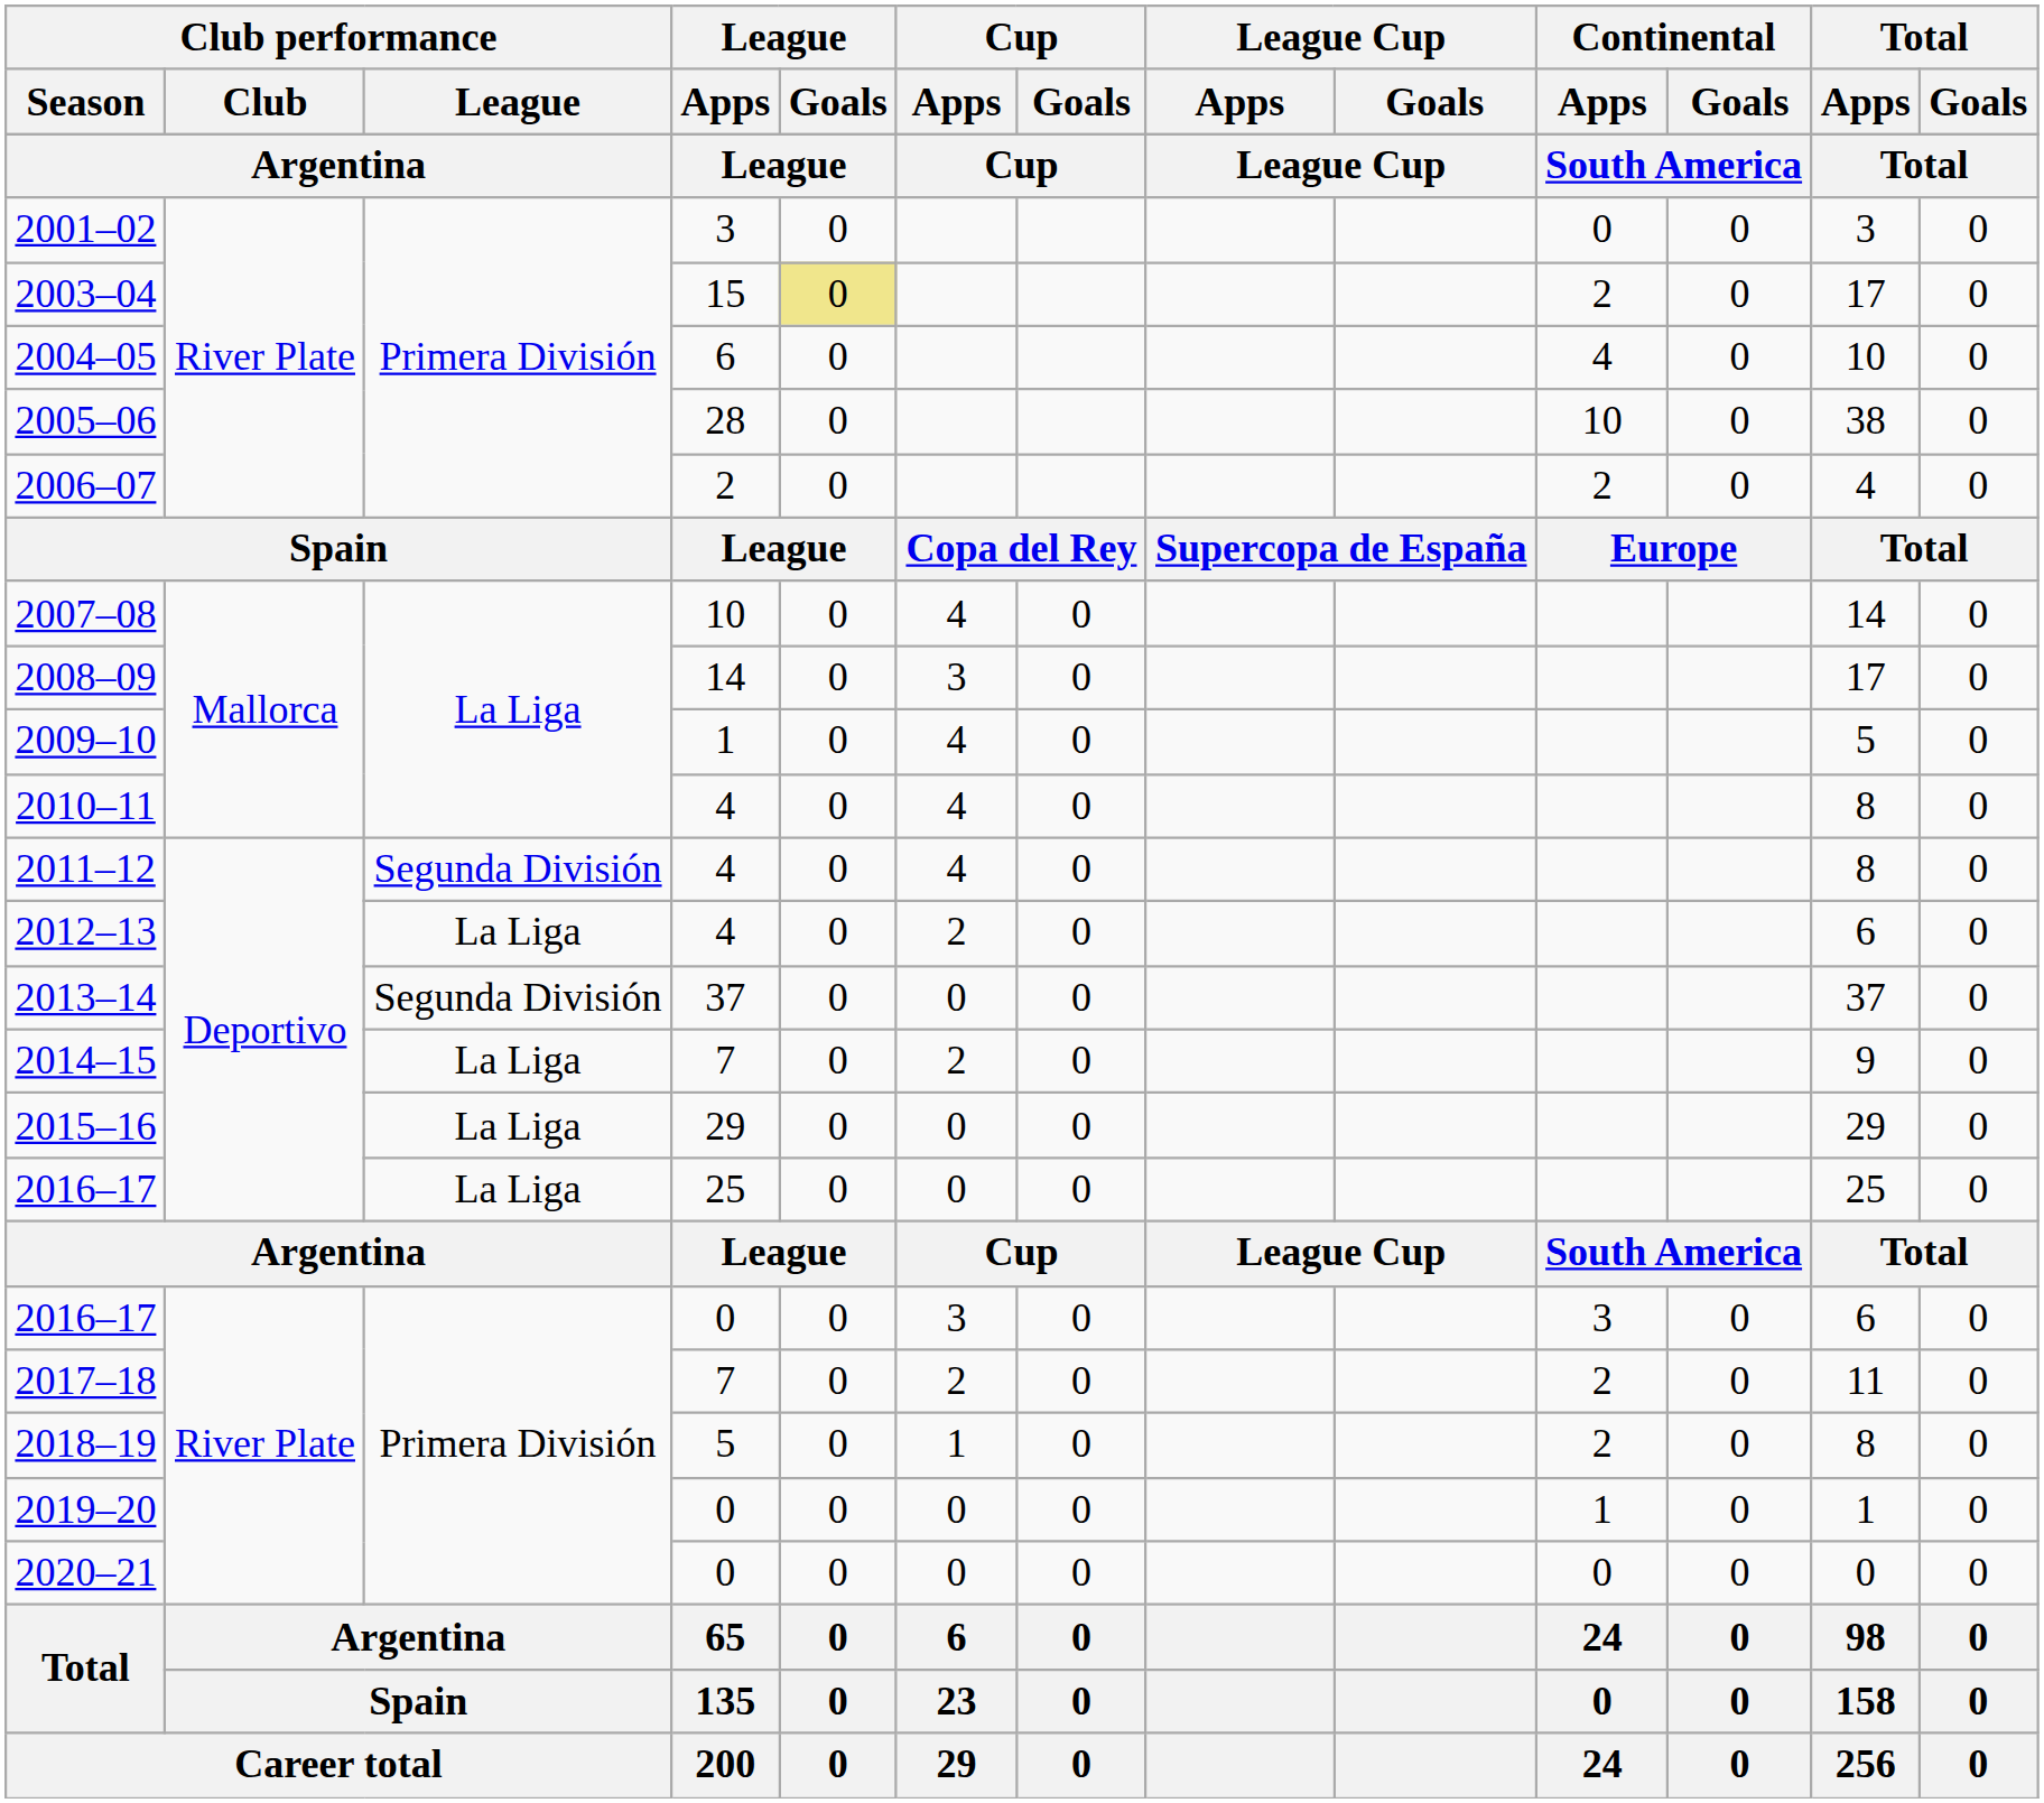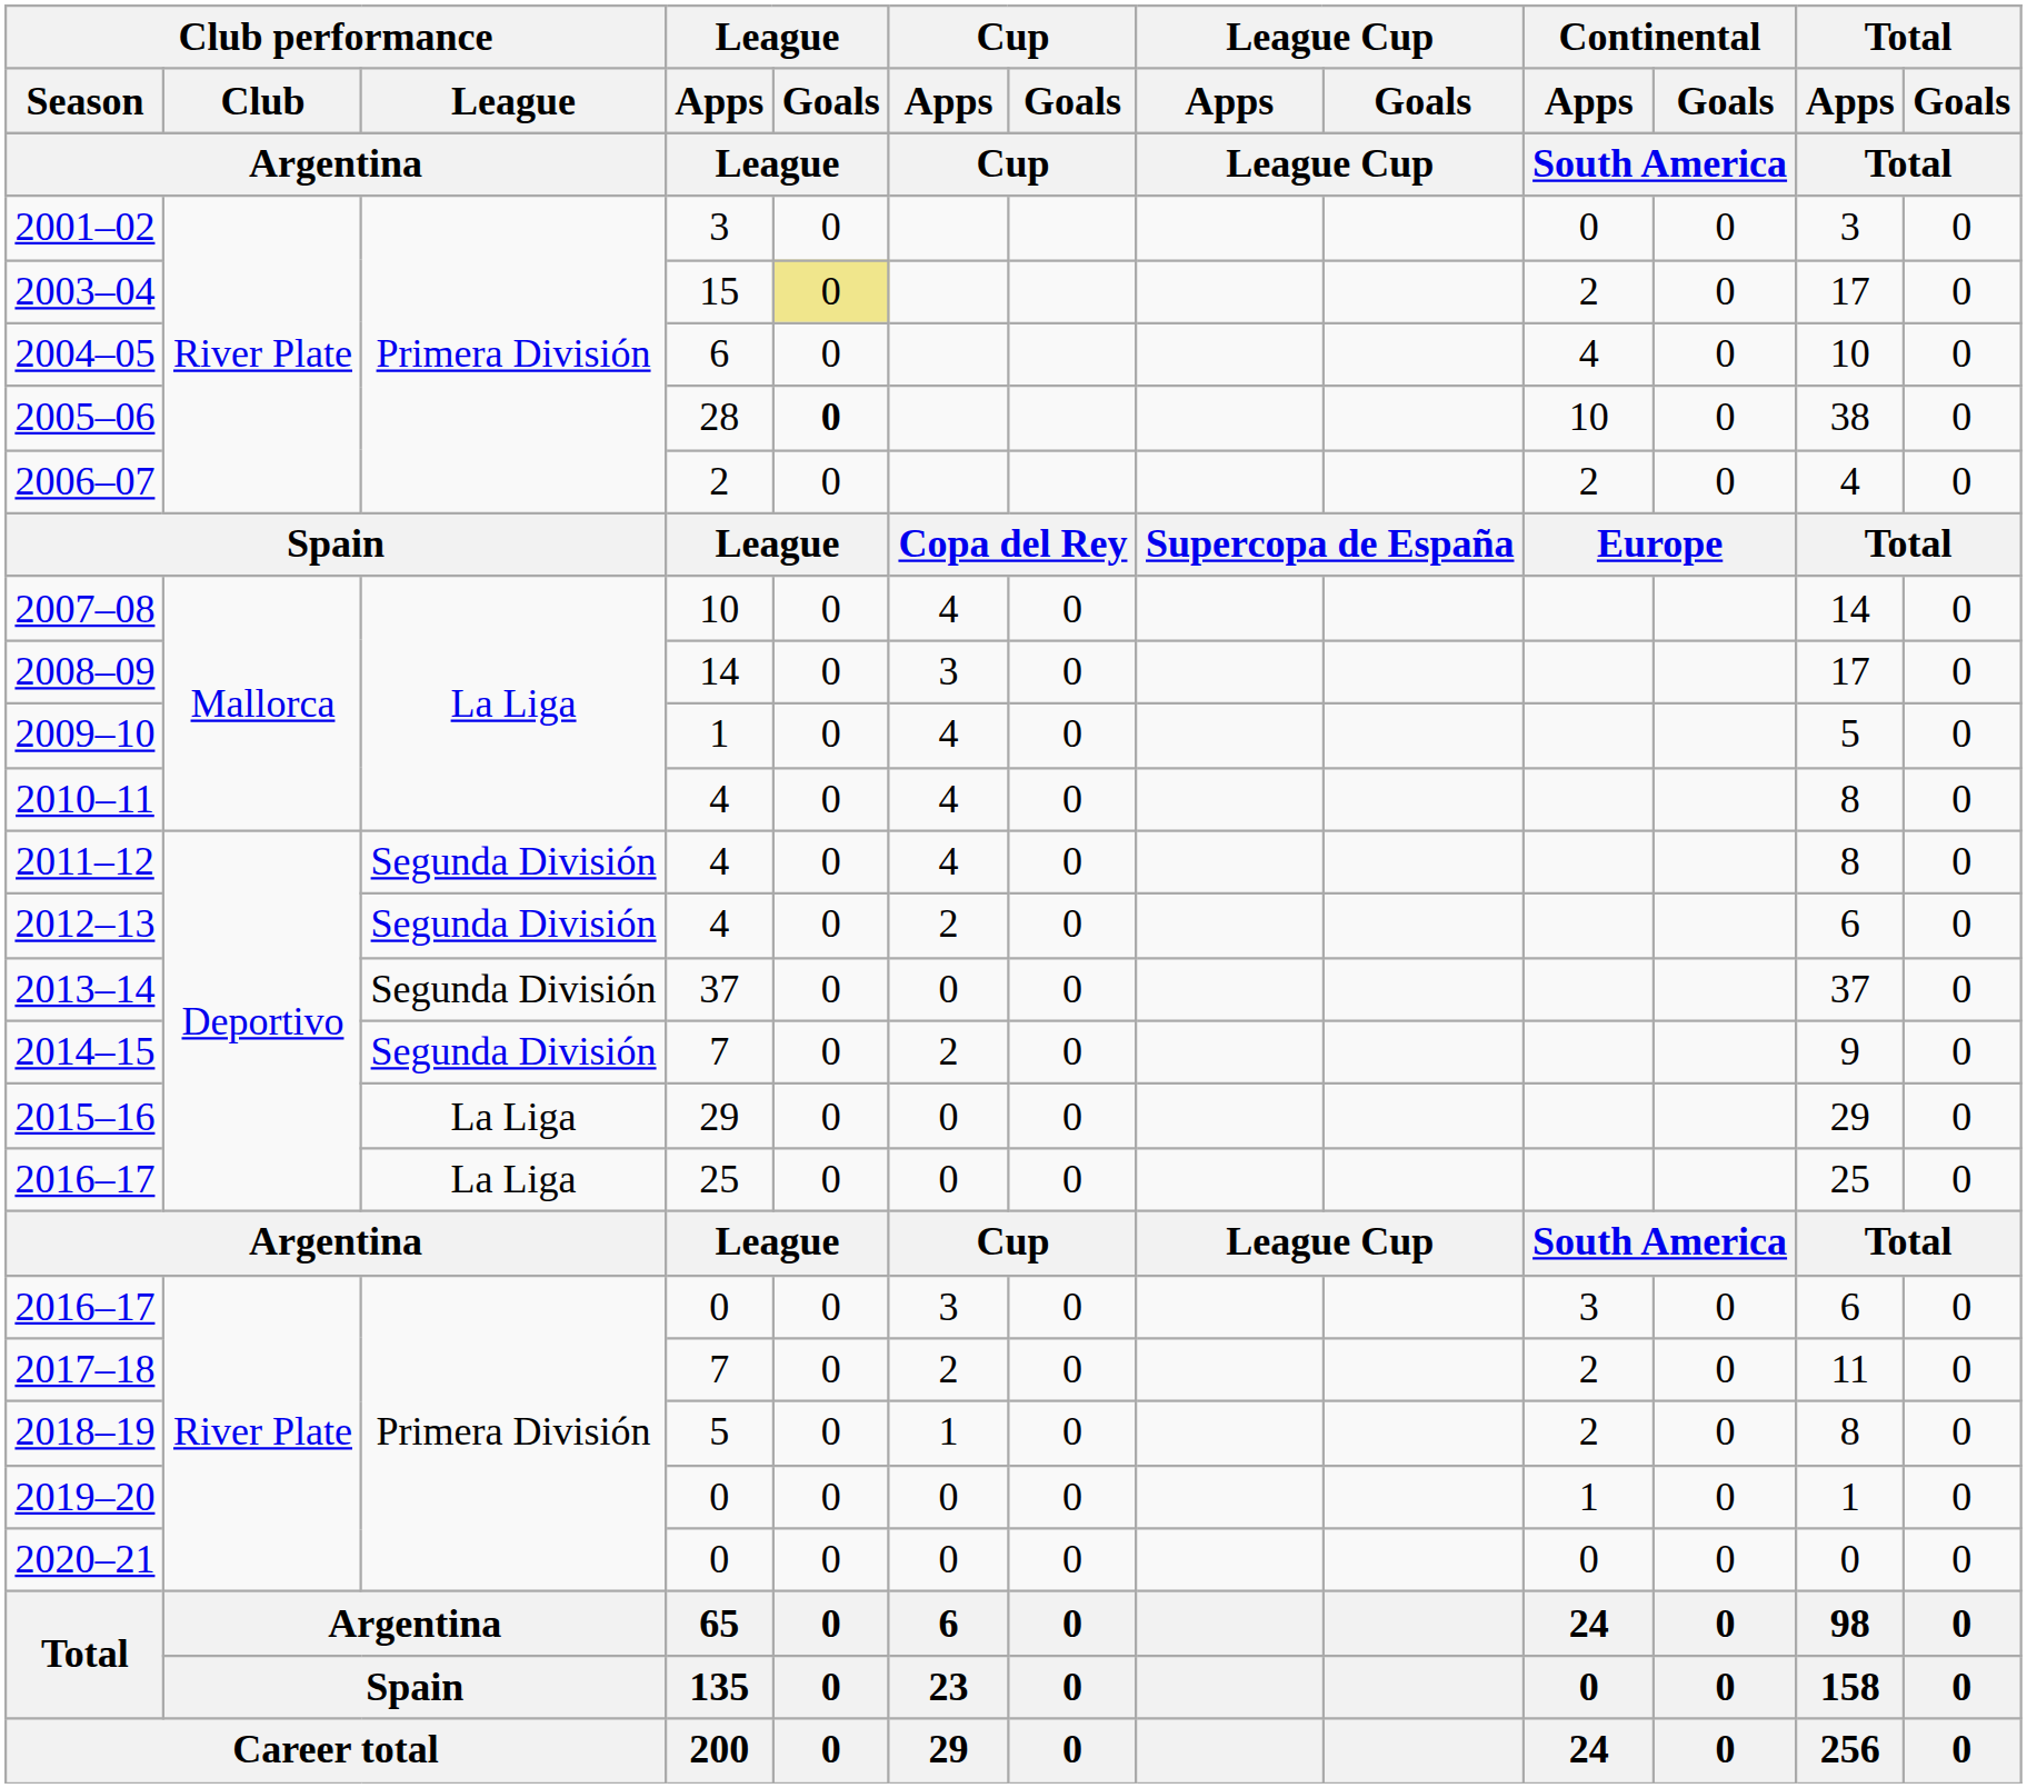2005–06 | League / Goals: normal -> bold
2012–13 | Club performance / League: La Liga -> Segunda División
2014–15 | Club performance / League: La Liga -> Segunda División
